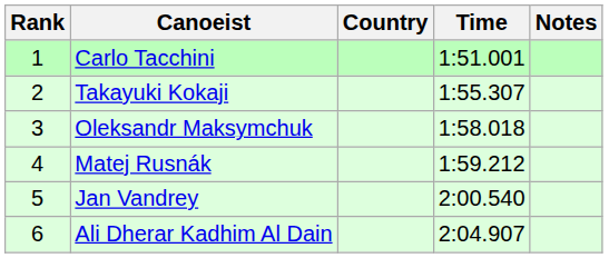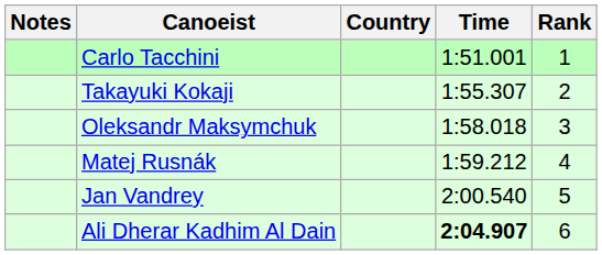columns swapped: Rank <-> Notes
Ali Dherar Kadhim Al Dain | Time: normal -> bold
